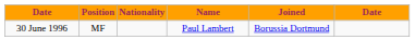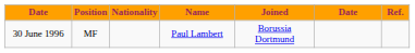+ column: Ref.
